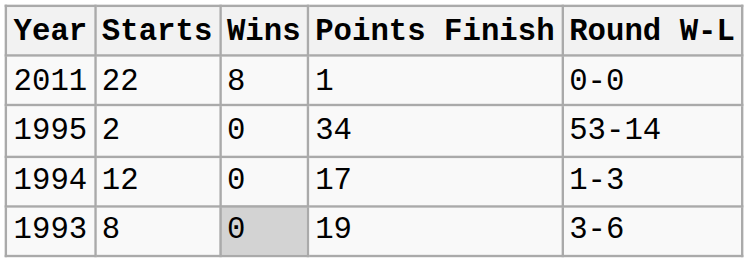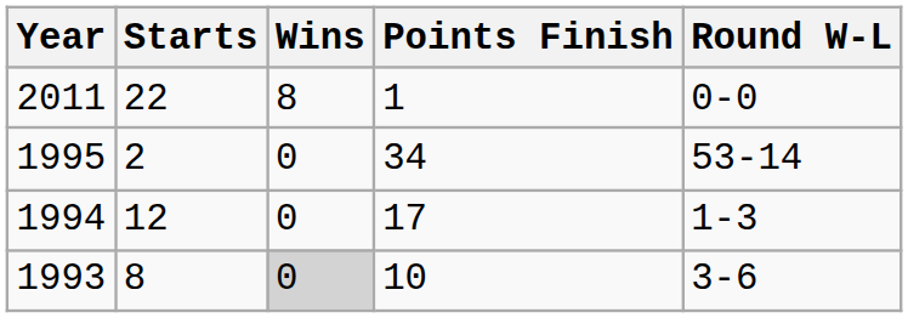1993 | Points Finish: 19 -> 10
